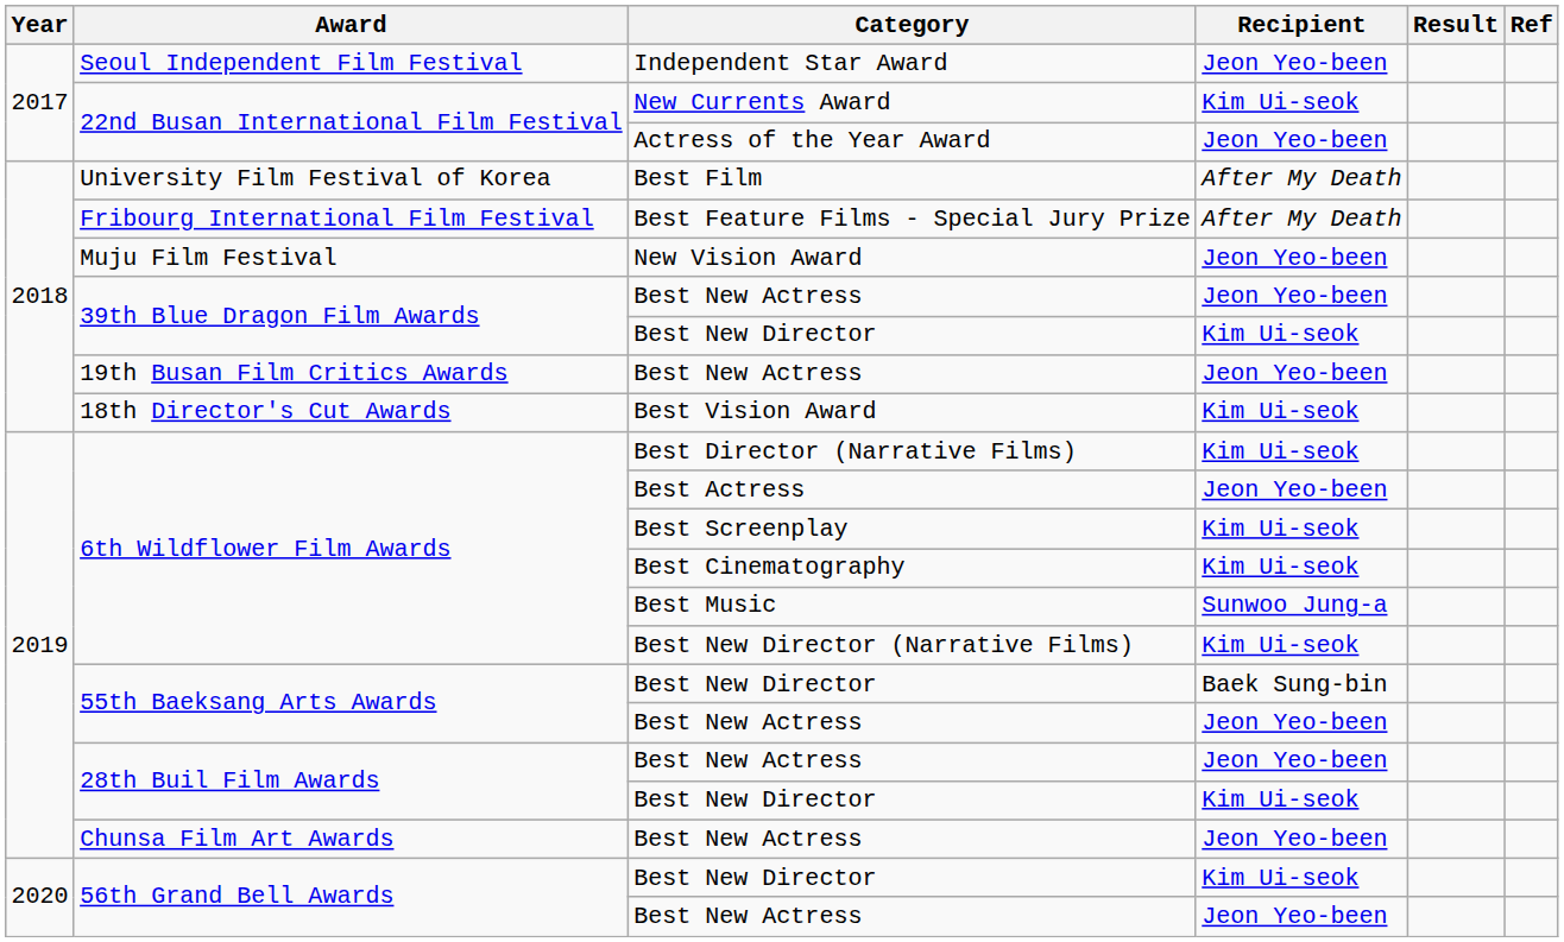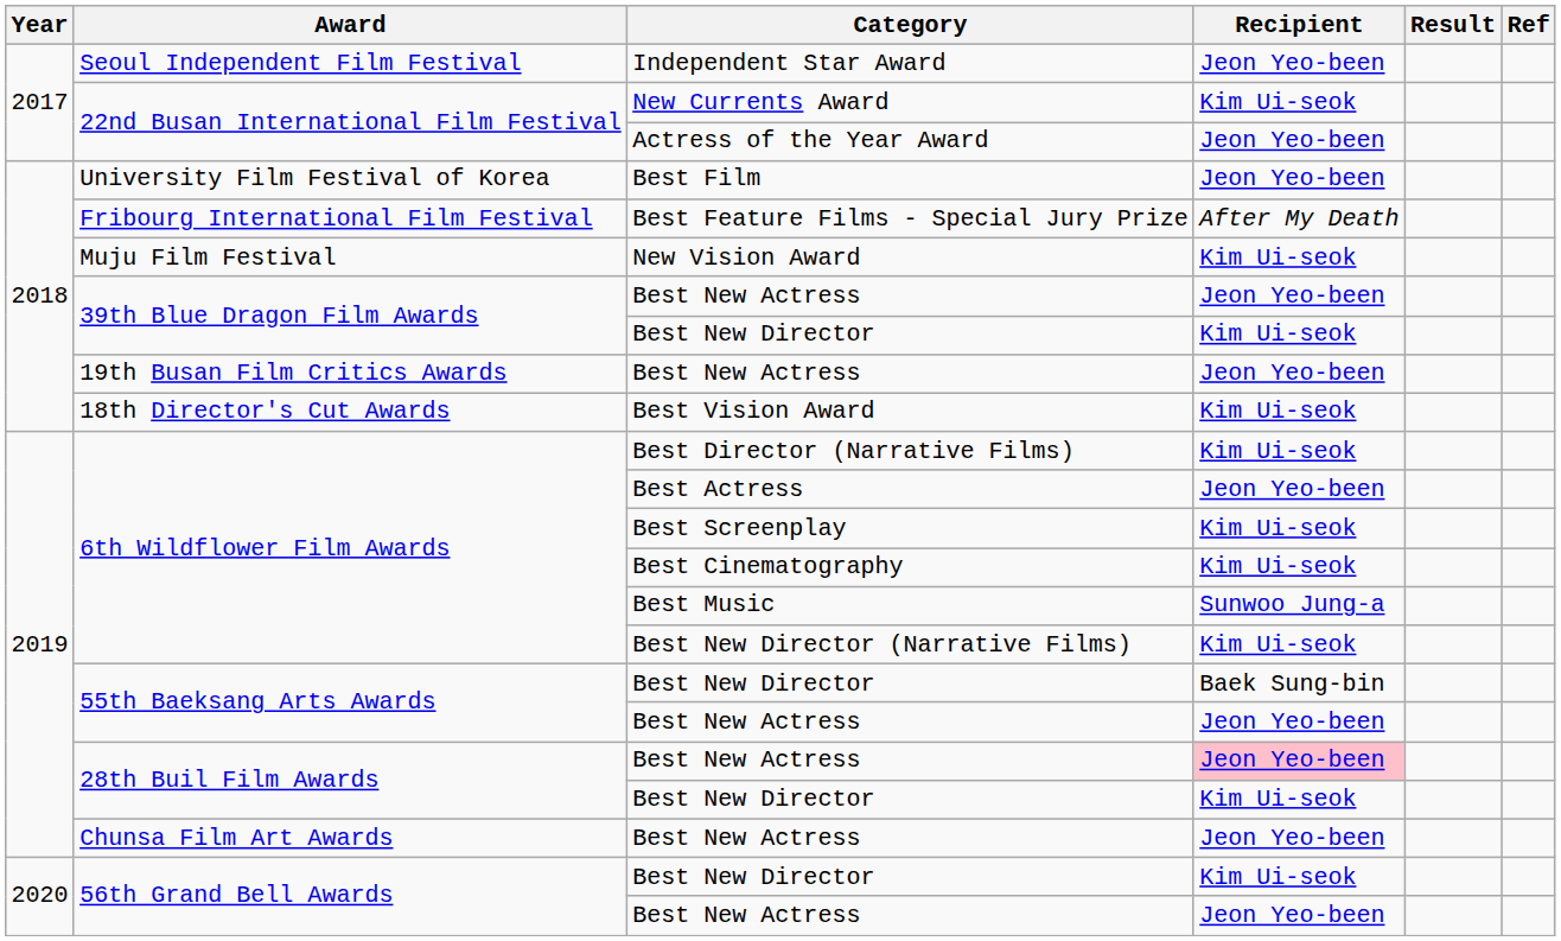Best Film | Recipient: After My Death -> Jeon Yeo-been
New Vision Award | Recipient: Jeon Yeo-been -> Kim Ui-seok
28th Buil Film Awards / Best New Actress | Recipient: no background -> pink background
